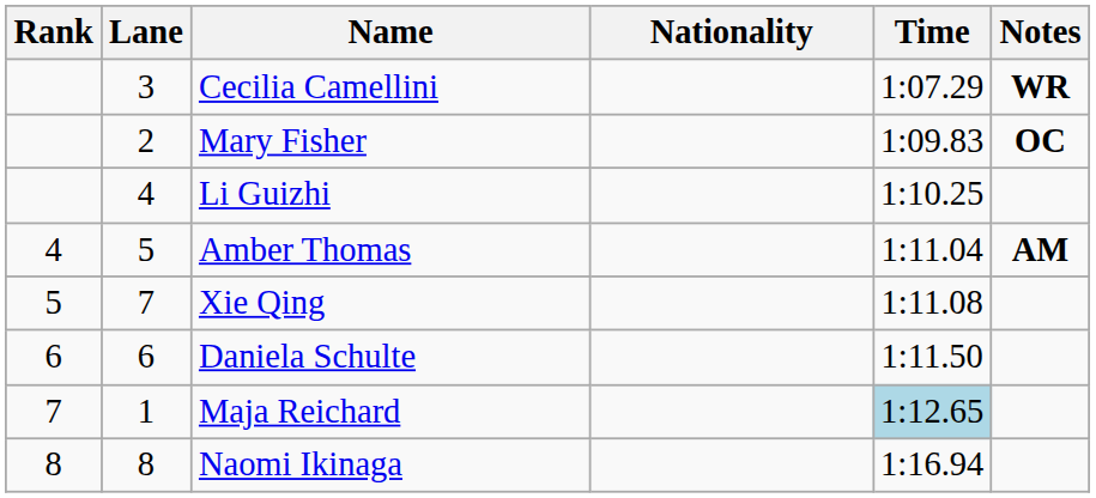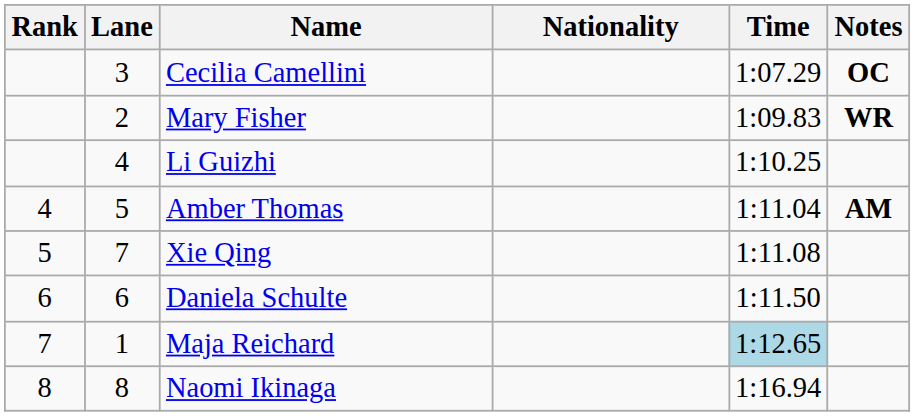Cecilia Camellini | Notes: WR -> OC
Mary Fisher | Notes: OC -> WR
